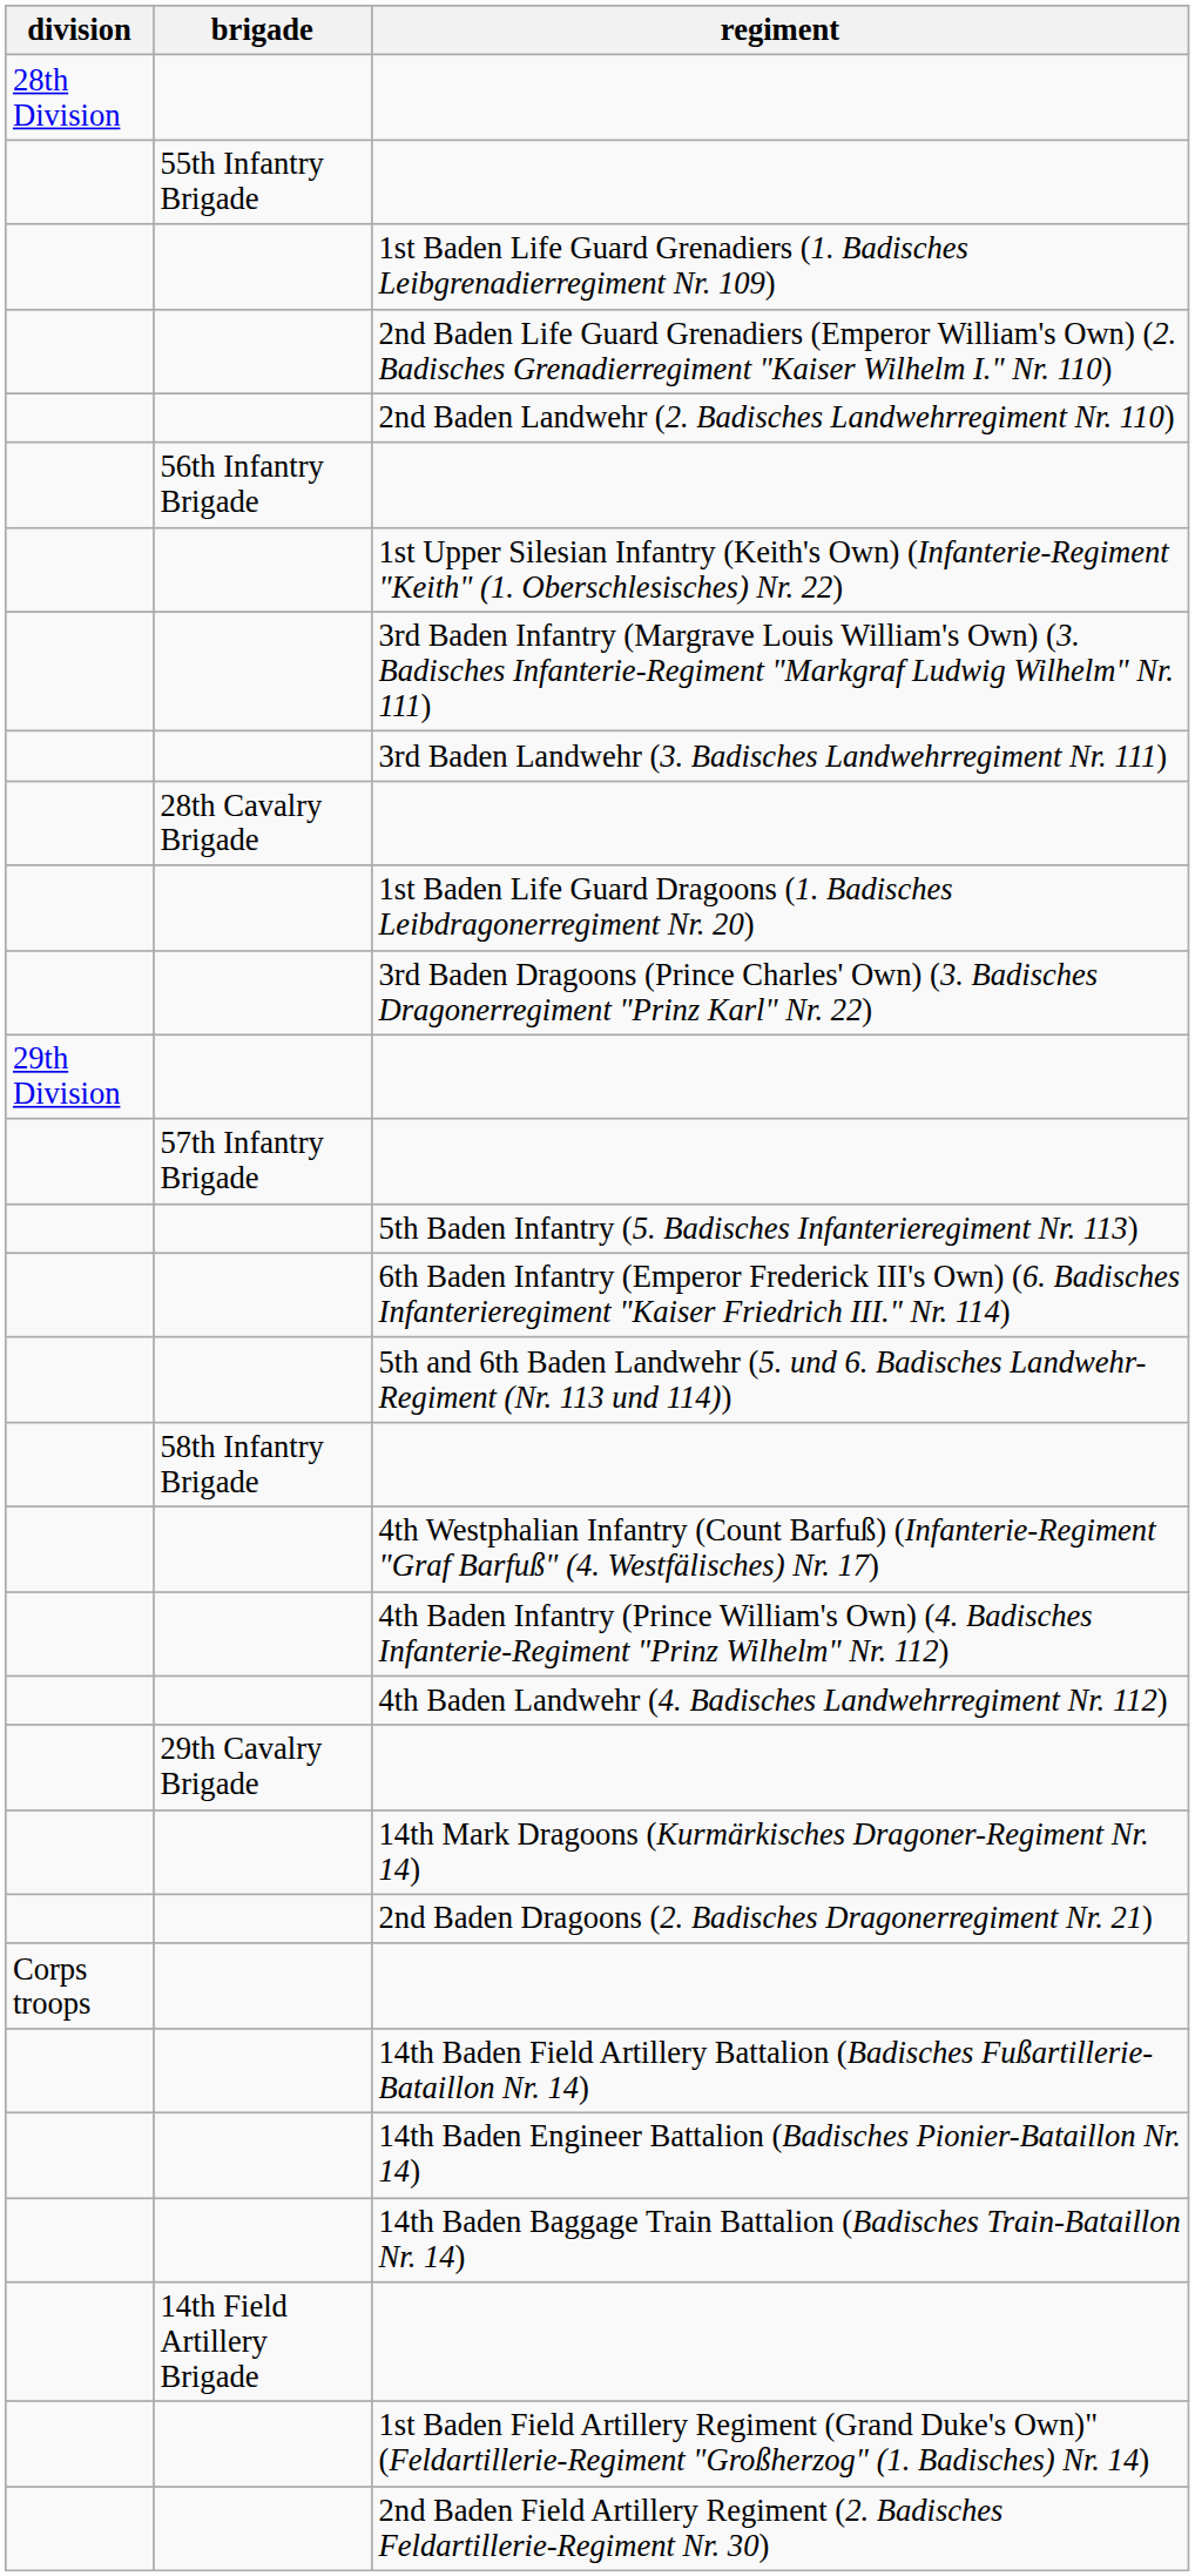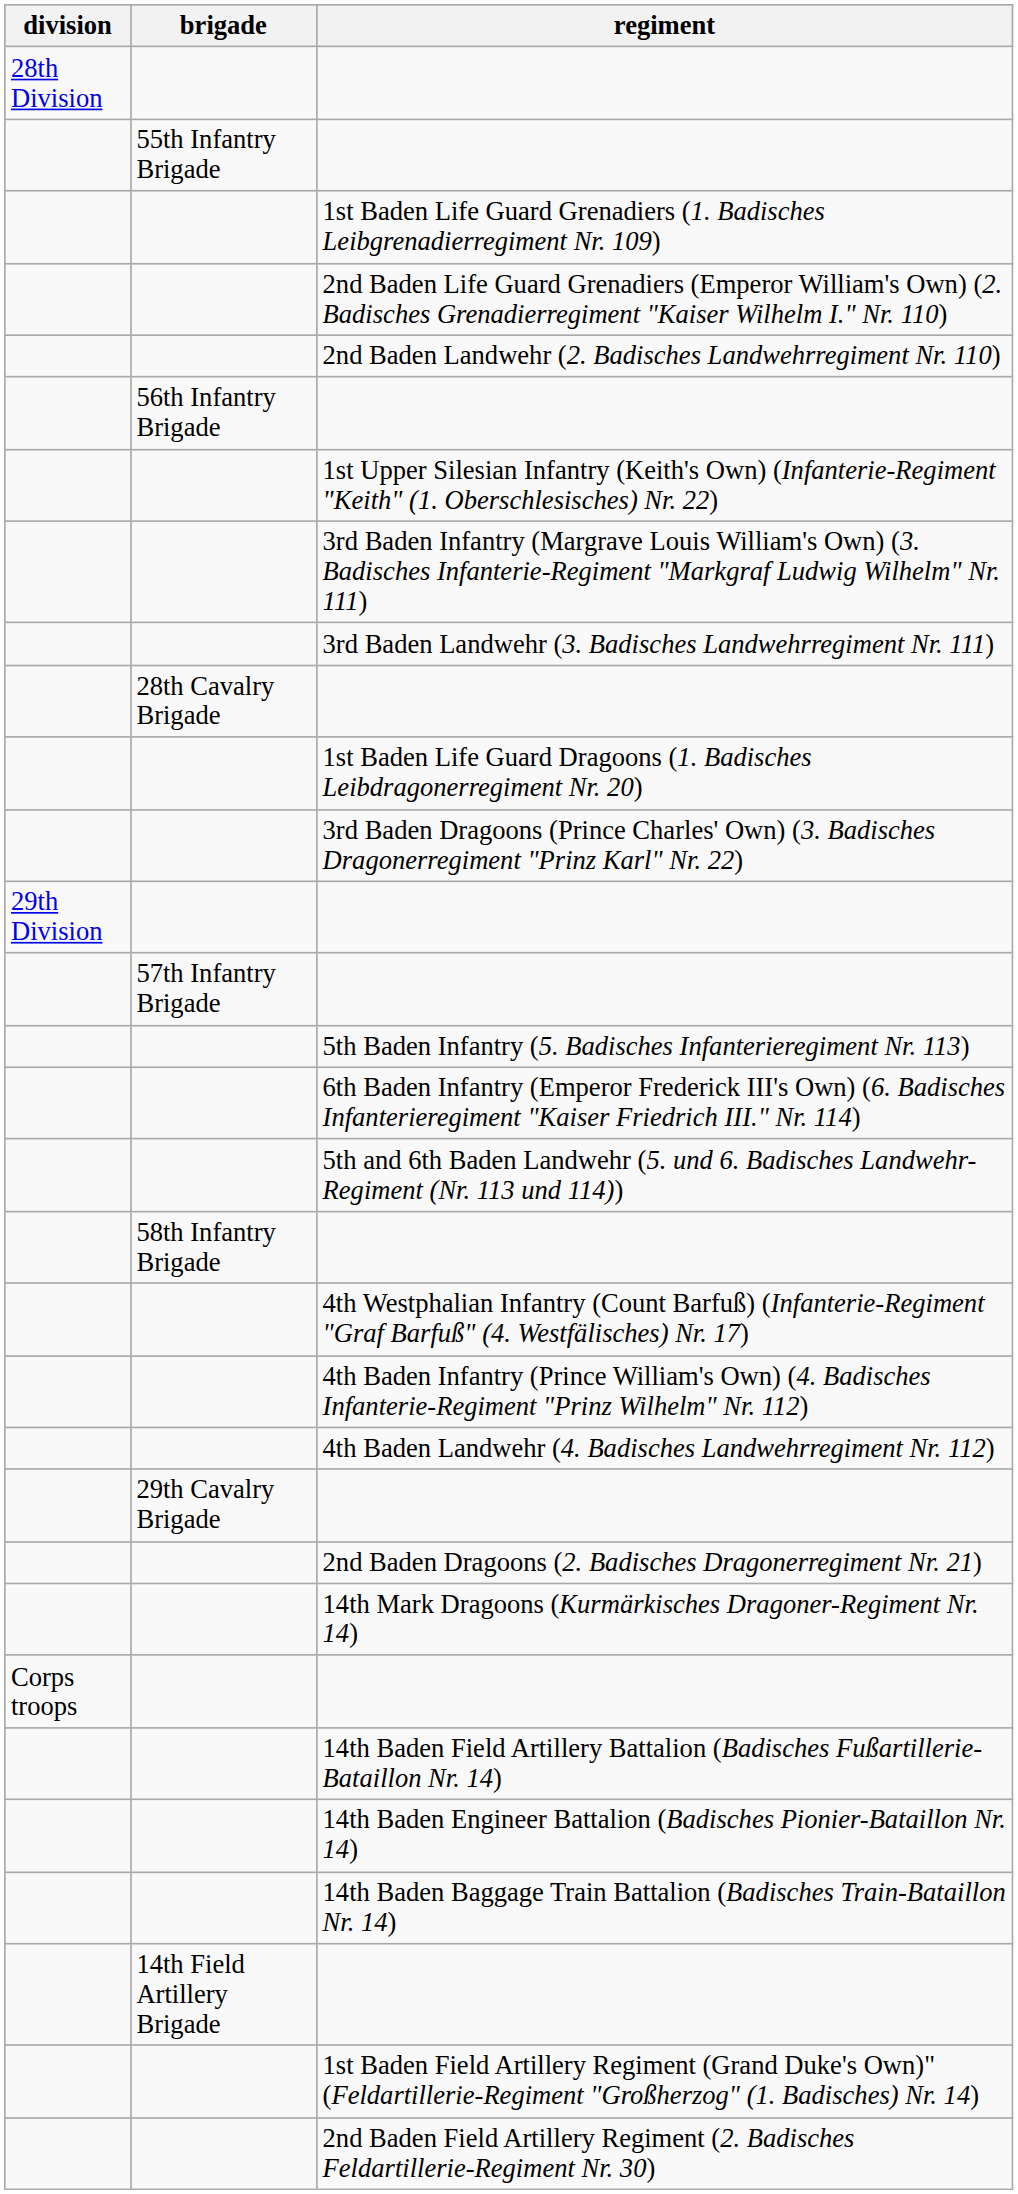rows swapped: 14th Mark Dragoons (Kurmärkisches Dragoner-Regiment Nr. 14) <-> 2nd Baden Dragoons (2. Badisches Dragonerregiment Nr. 21)
